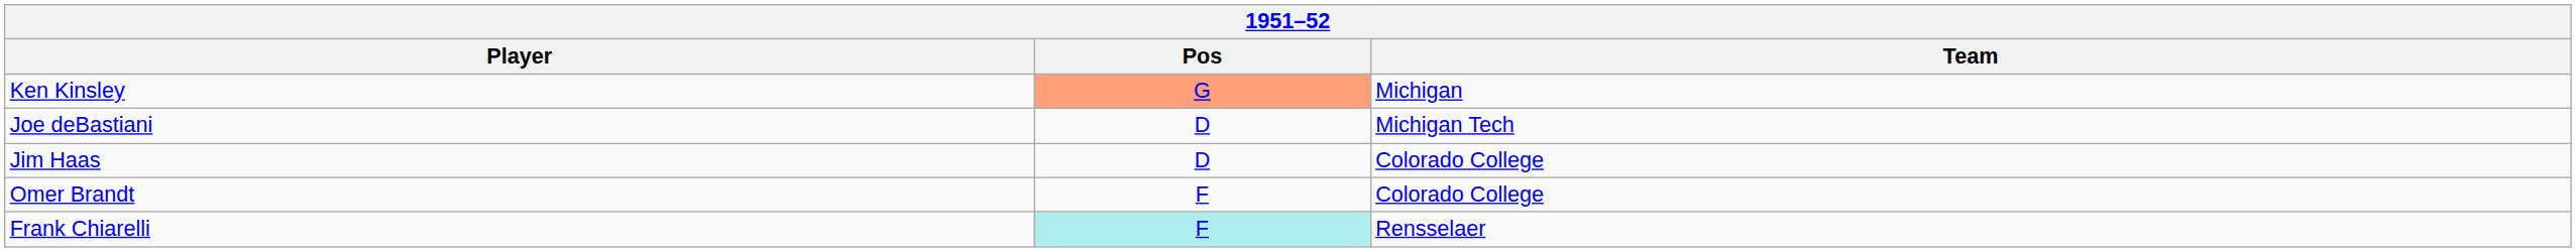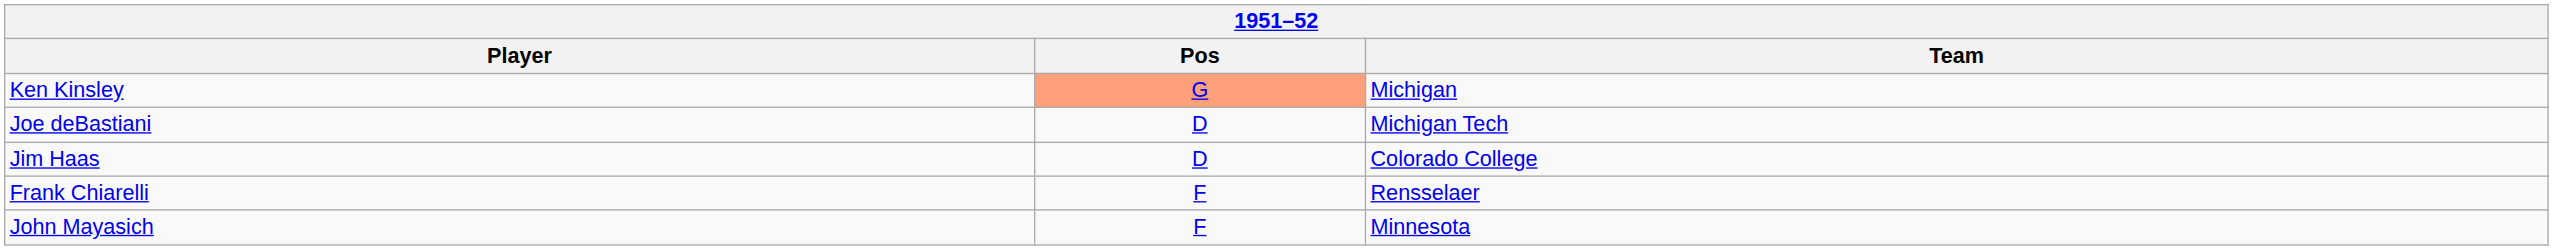- row: Omer Brandt | F | Colorado College
Frank Chiarelli | Pos: paleturquoise background -> no background
+ row: John Mayasich | F | Minnesota
